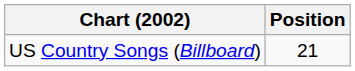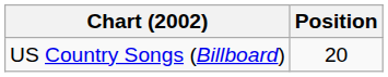US Country Songs (Billboard) | Position: 21 -> 20
